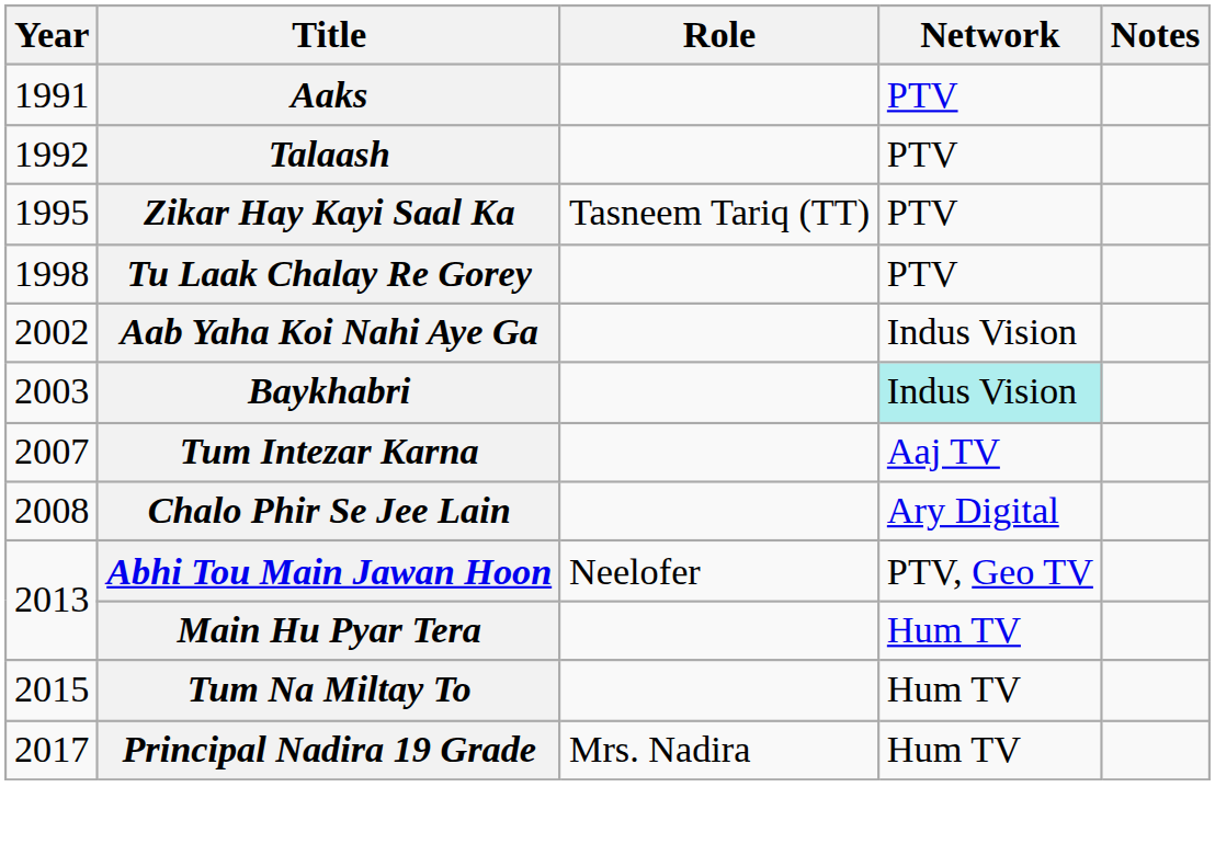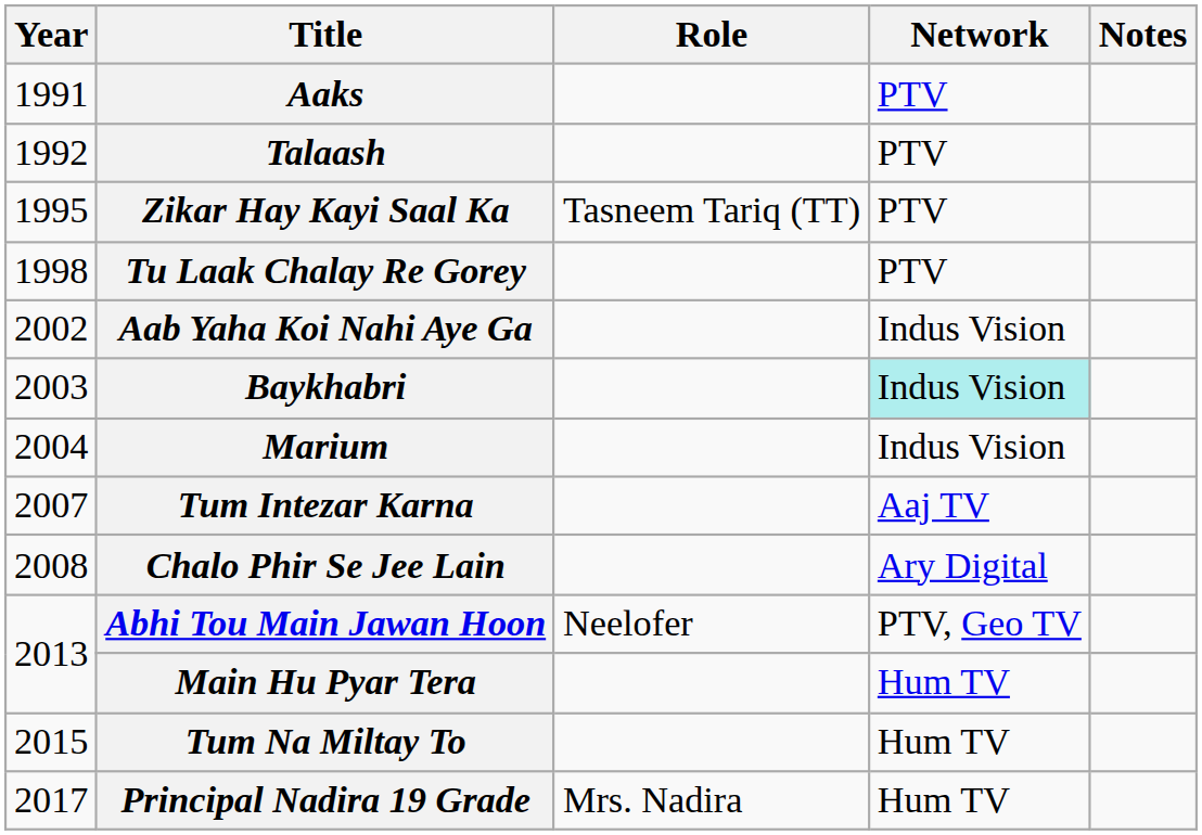+ row: 2004 | Marium | Indus Vision
